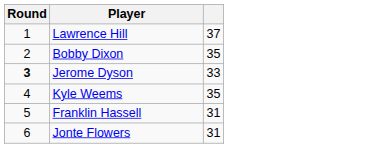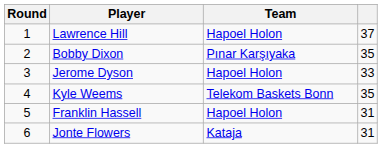+ column: Team | Hapoel Holon | Pınar Karşıyaka | Hapoel Holon | Telekom Baskets Bonn | Hapoel Holon | Kataja
Jerome Dyson | Round: bold -> normal
